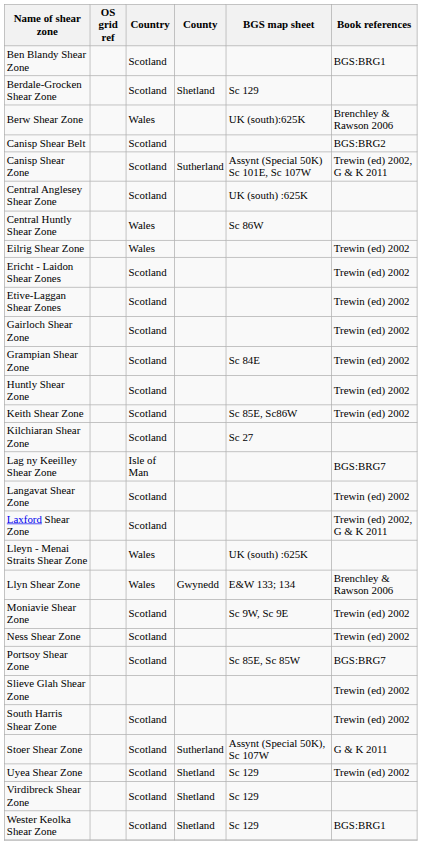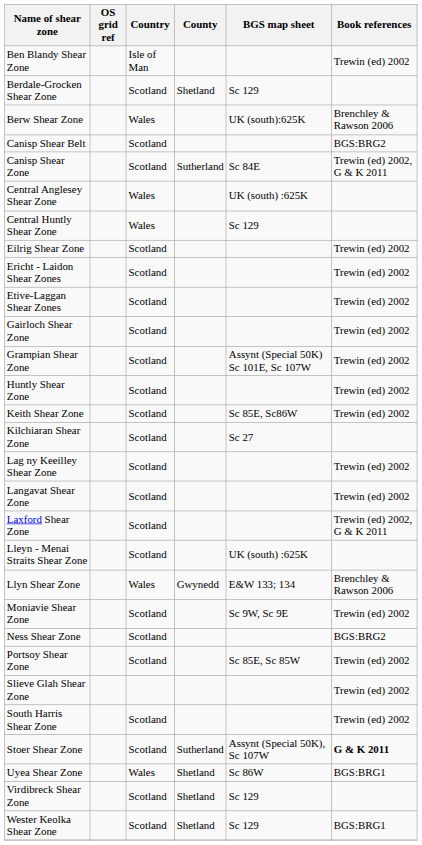Ben Blandy Shear Zone | Country: Scotland -> Isle of Man
Ben Blandy Shear Zone | Book references: BGS:BRG1 -> Trewin (ed) 2002
Canisp Shear Zone | BGS map sheet: Assynt (Special 50K) Sc 101E, Sc 107W -> Sc 84E
Central Anglesey Shear Zone | Country: Scotland -> Wales
Central Huntly Shear Zone | BGS map sheet: Sc 86W -> Sc 129
Eilrig Shear Zone | Country: Wales -> Scotland
Grampian Shear Zone | BGS map sheet: Sc 84E -> Assynt (Special 50K) Sc 101E, Sc 107W
Lag ny Keeilley Shear Zone | Country: Isle of Man -> Scotland
Lag ny Keeilley Shear Zone | Book references: BGS:BRG7 -> Trewin (ed) 2002
Lleyn - Menai Straits Shear Zone | Country: Wales -> Scotland
Ness Shear Zone | Book references: Trewin (ed) 2002 -> BGS:BRG2
Portsoy Shear Zone | Book references: BGS:BRG7 -> Trewin (ed) 2002
Stoer Shear Zone | Book references: normal -> bold
Uyea Shear Zone | Country: Scotland -> Wales
Uyea Shear Zone | BGS map sheet: Sc 129 -> Sc 86W
Uyea Shear Zone | Book references: Trewin (ed) 2002 -> BGS:BRG1
